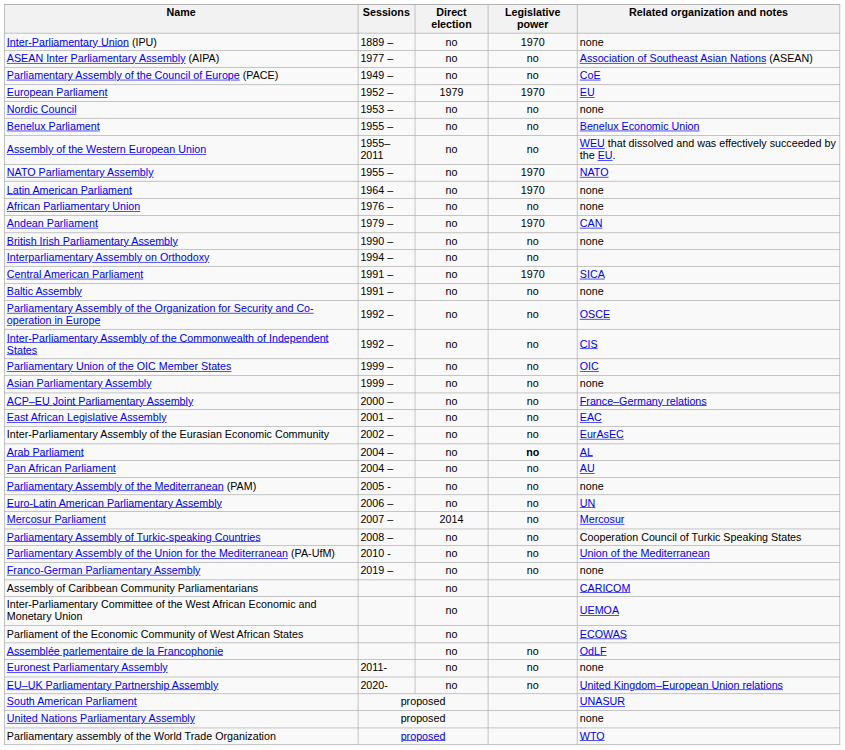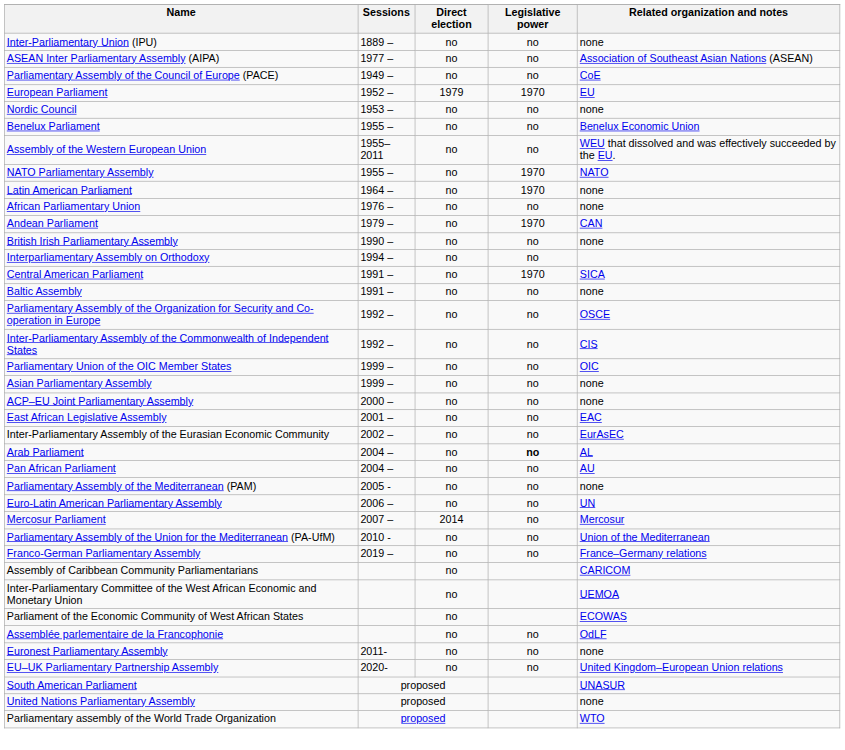Inter-Parliamentary Union (IPU) | Legislative power: 1970 -> no
ACP–EU Joint Parliamentary Assembly | Related organization and notes: France–Germany relations -> none
- row: Parliamentary Assembly of Turkic-speaking Countries | 2008 – | no | no | Cooperation Council of Turkic Speaking States
Franco-German Parliamentary Assembly | Related organization and notes: none -> France–Germany relations
